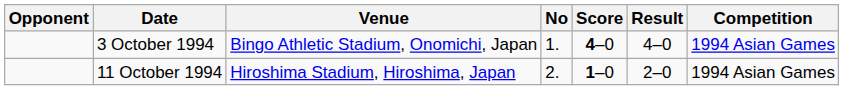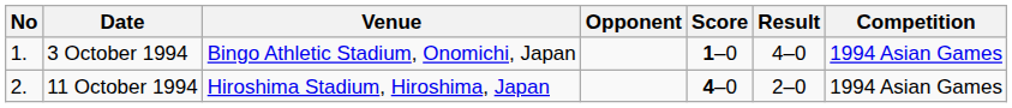columns swapped: No <-> Opponent
3 October 1994 | Score: 4–0 -> 1–0
11 October 1994 | Score: 1–0 -> 4–0
